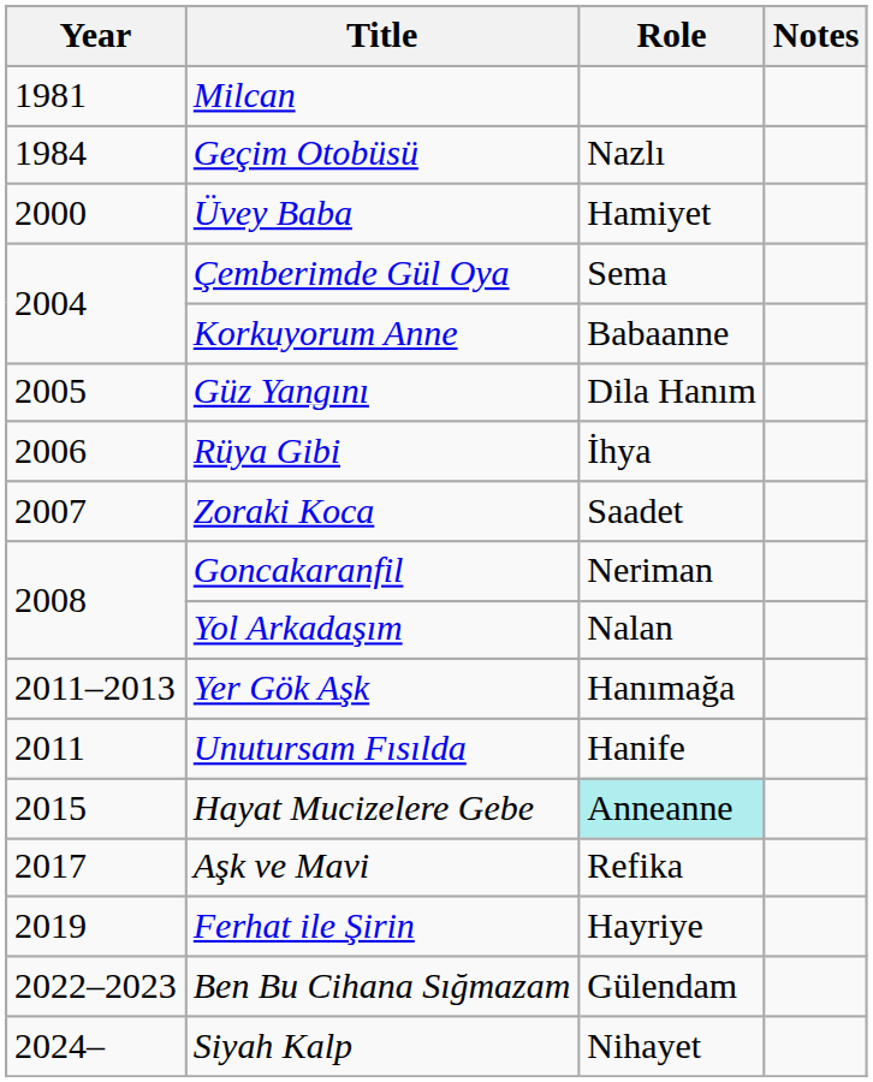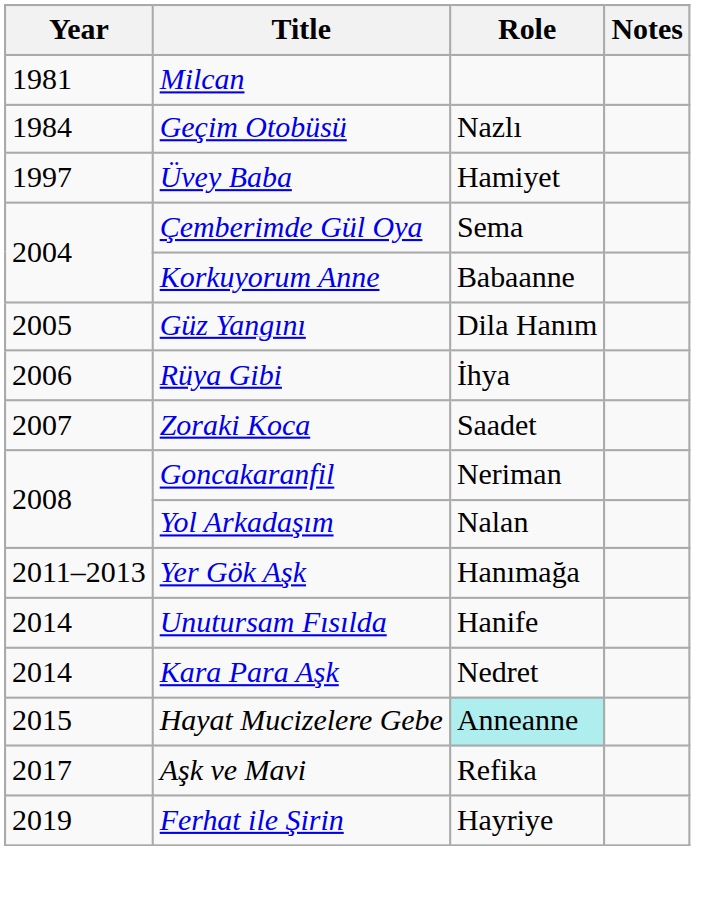Üvey Baba | Year: 2000 -> 1997
Unutursam Fısılda | Year: 2011 -> 2014
+ row: 2014 | Kara Para Aşk | Nedret
- row: 2022–2023 | Ben Bu Cihana Sığmazam | Gülendam
- row: 2024– | Siyah Kalp | Nihayet
